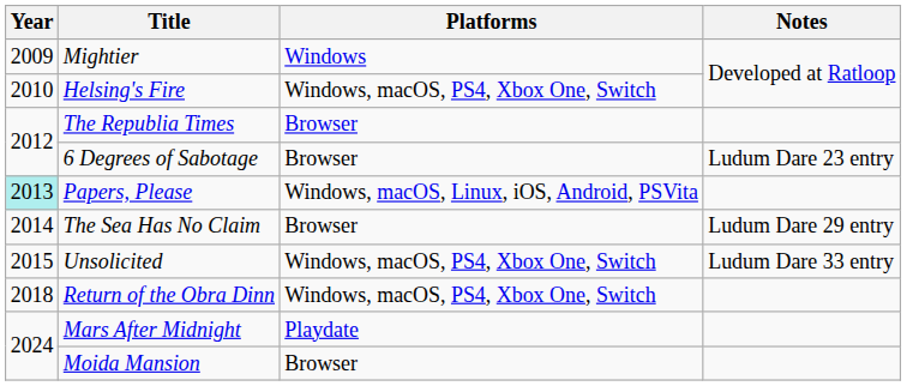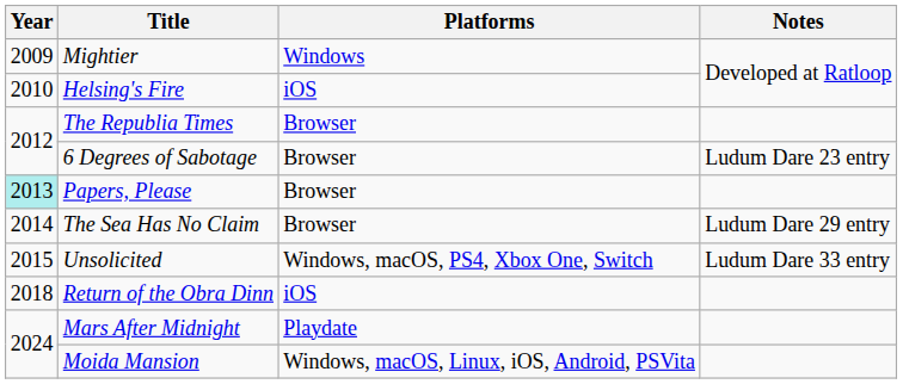Helsing's Fire | Platforms: Windows, macOS, PS4, Xbox One, Switch -> iOS
Papers, Please | Platforms: Windows, macOS, Linux, iOS, Android, PSVita -> Browser
Return of the Obra Dinn | Platforms: Windows, macOS, PS4, Xbox One, Switch -> iOS
Moida Mansion | Platforms: Browser -> Windows, macOS, Linux, iOS, Android, PSVita
